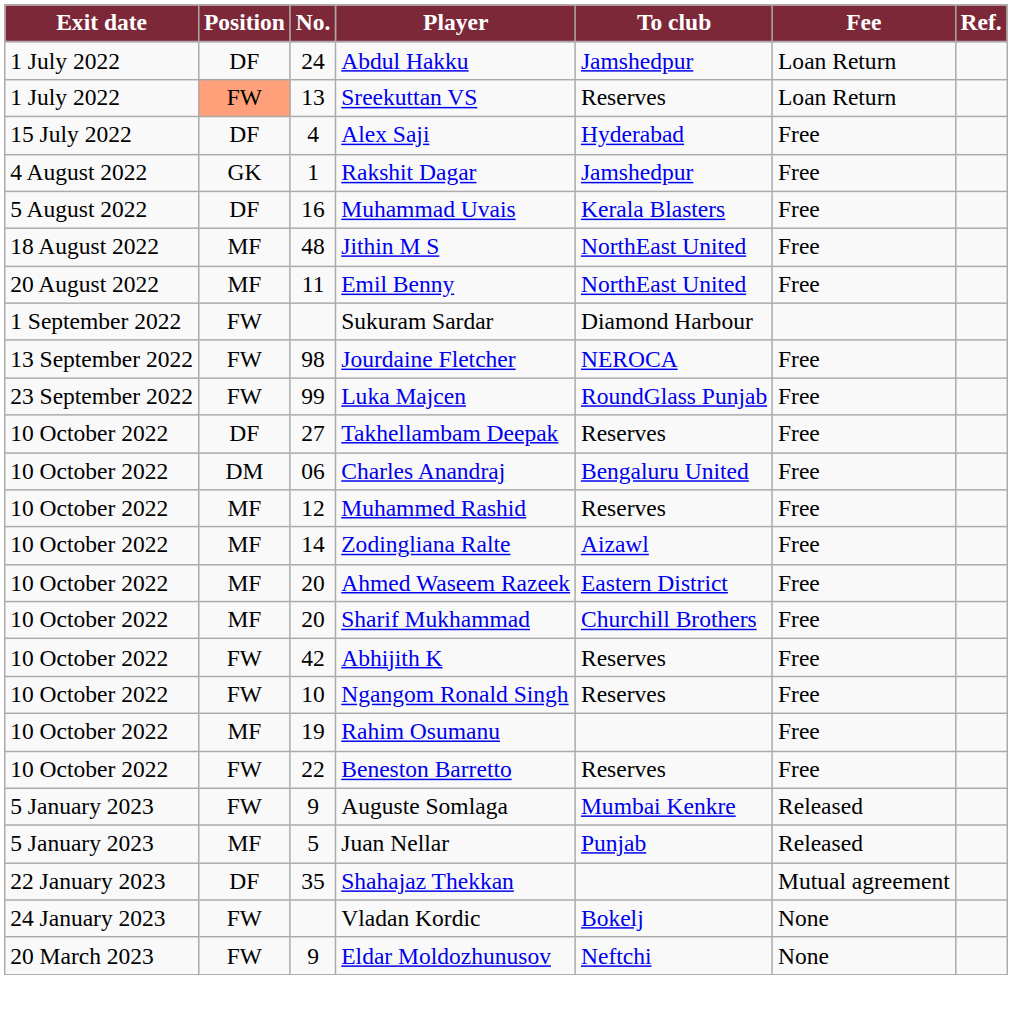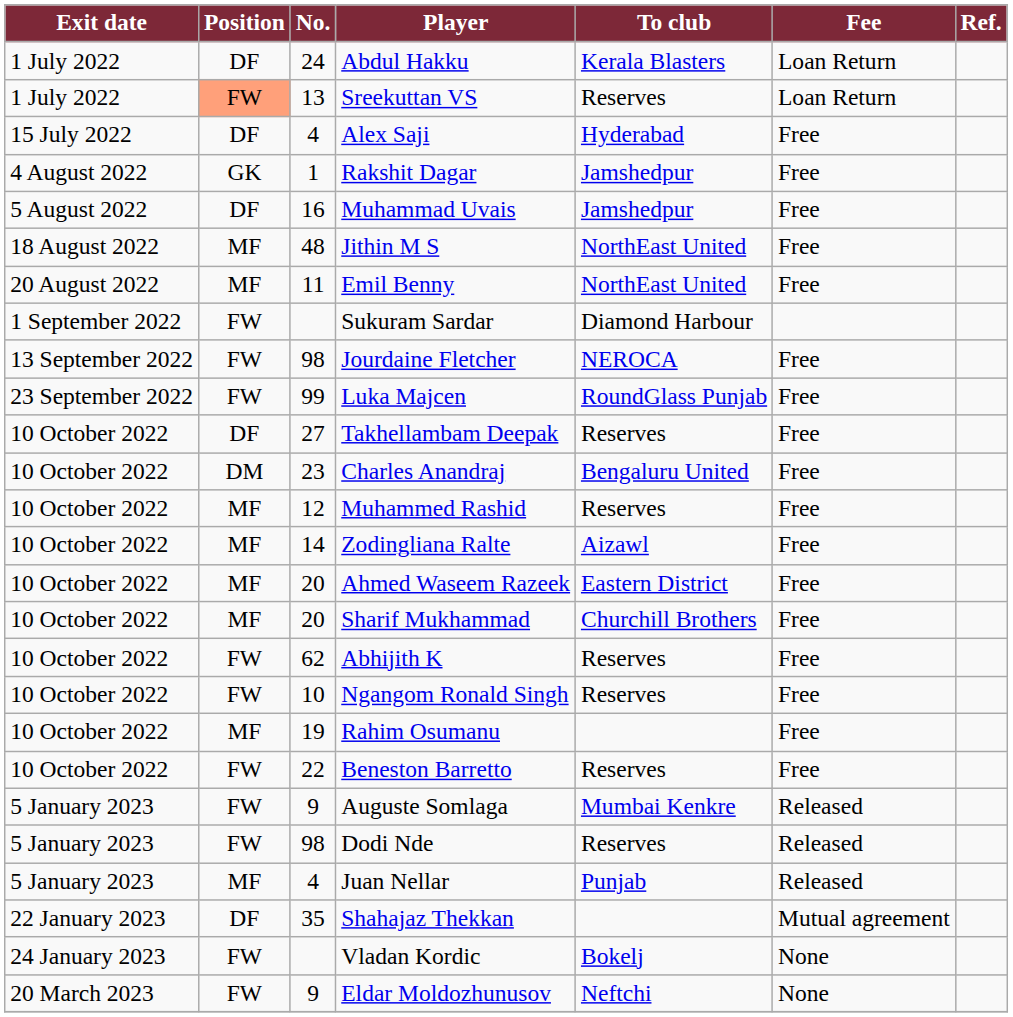Abdul Hakku | To club: Jamshedpur -> Kerala Blasters
Muhammad Uvais | To club: Kerala Blasters -> Jamshedpur
Charles Anandraj | No.: 06 -> 23
Abhijith K | No.: 42 -> 62
+ row: 5 January 2023 | FW | 98 | Dodi Nde | Reserves | Released
Juan Nellar | No.: 5 -> 4
